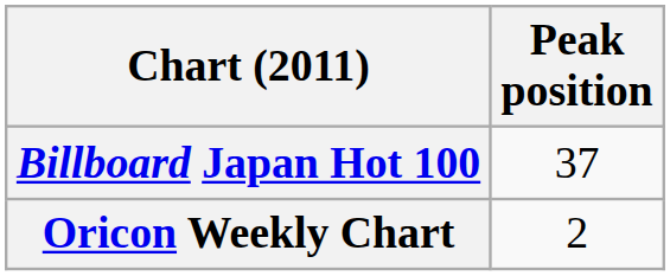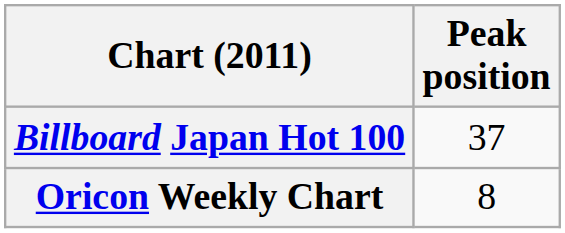Oricon Weekly Chart | Peak position: 2 -> 8
